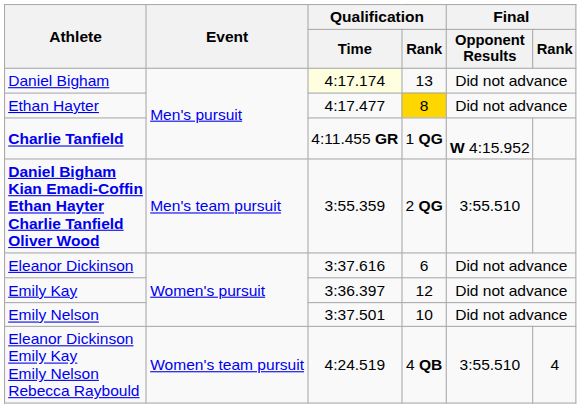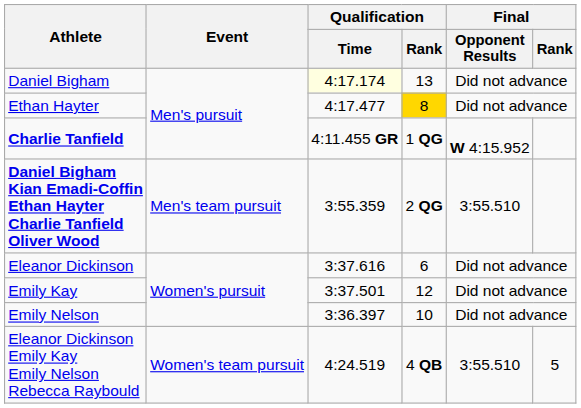Emily Kay | Qualification / Time: 3:36.397 -> 3:37.501
Emily Nelson | Qualification / Time: 3:37.501 -> 3:36.397
Eleanor Dickinson Emily Kay Emily Nelson Rebecca Raybould | Final / Rank: 4 -> 5
